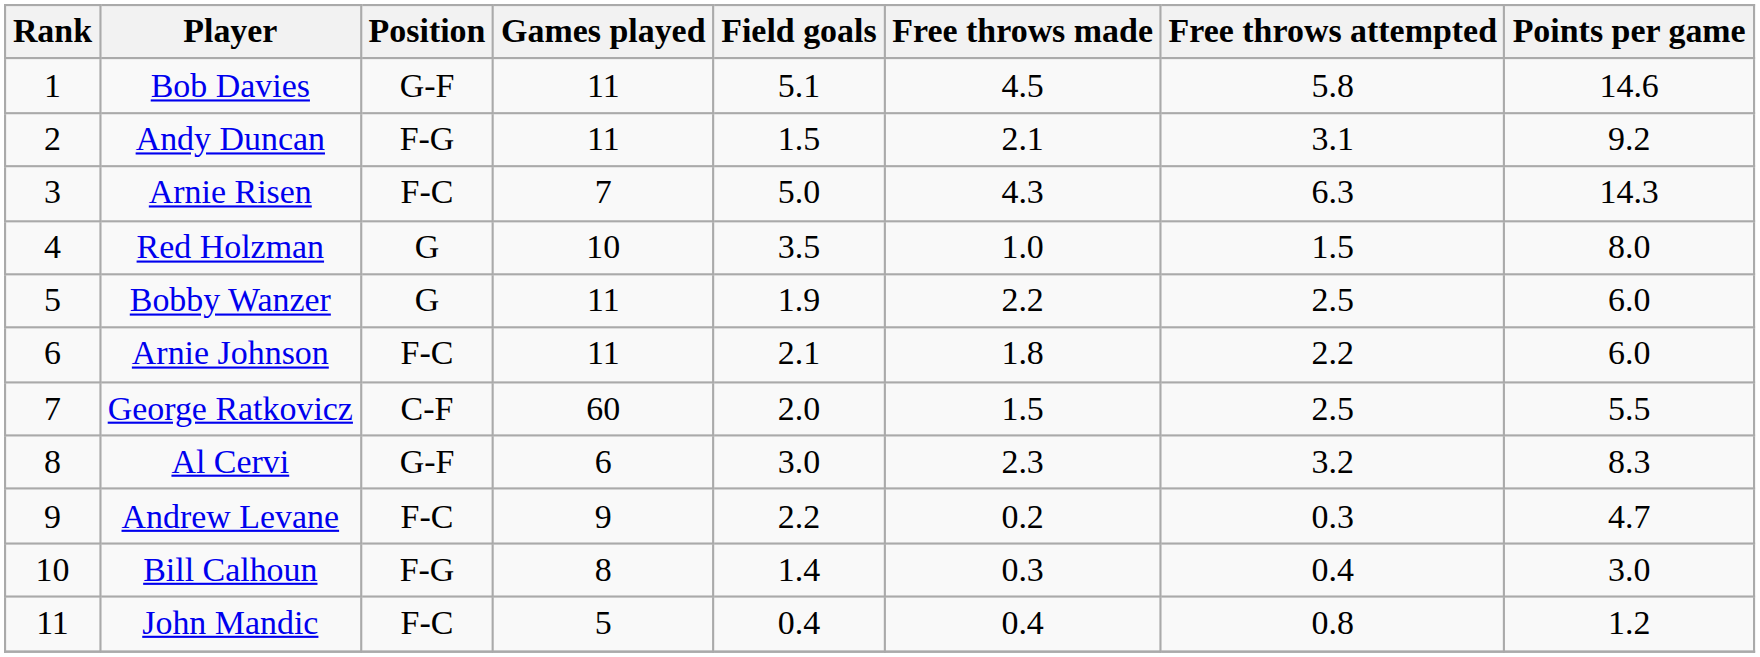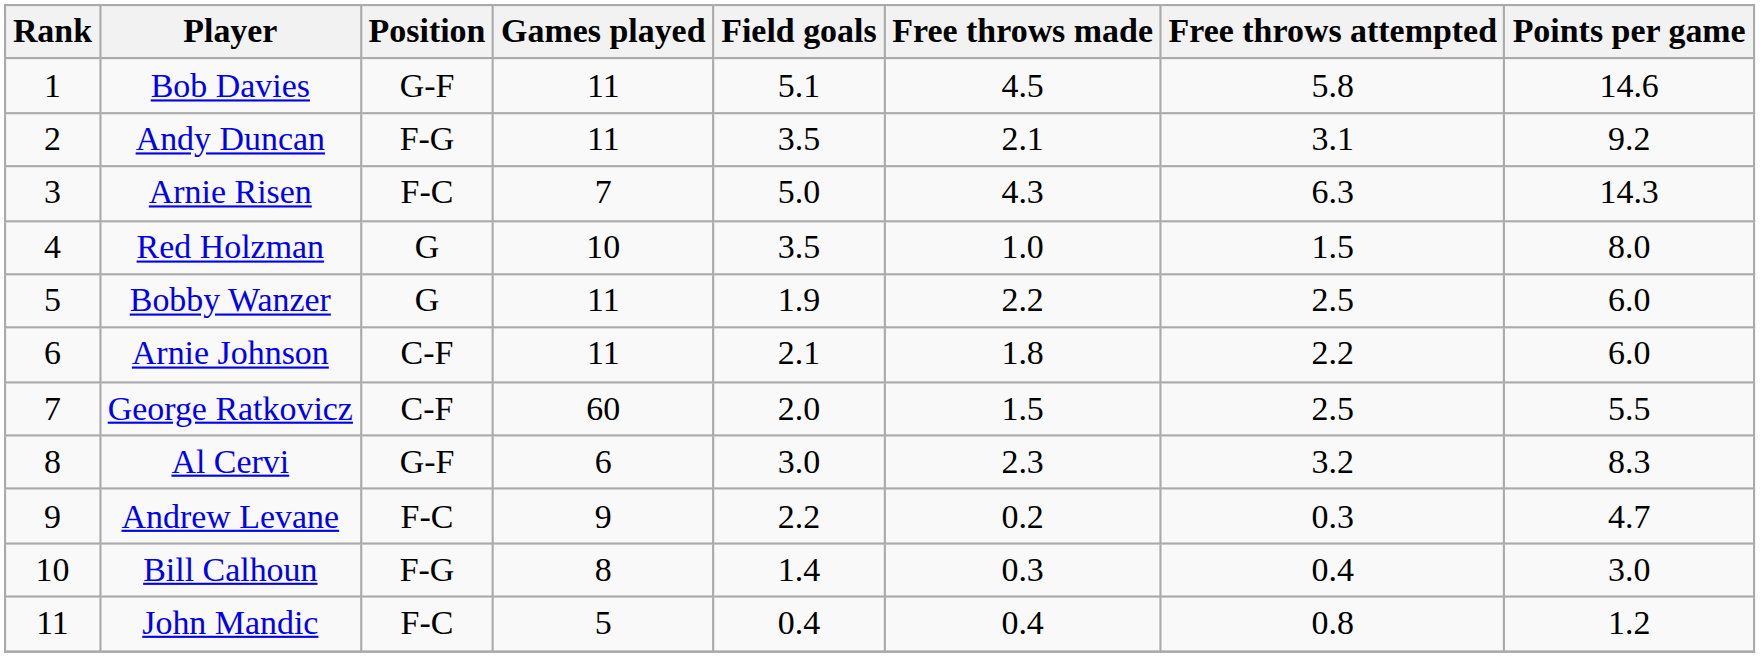Andy Duncan | Field goals: 1.5 -> 3.5
Arnie Johnson | Position: F-C -> C-F
